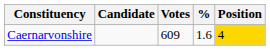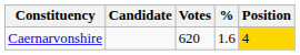Caernarvonshire | Votes: 609 -> 620
